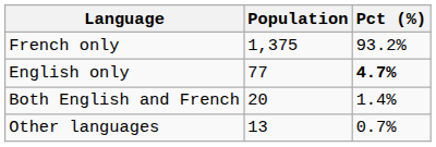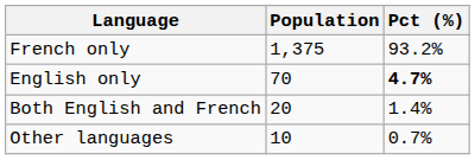English only | Population: 77 -> 70
Other languages | Population: 13 -> 10
